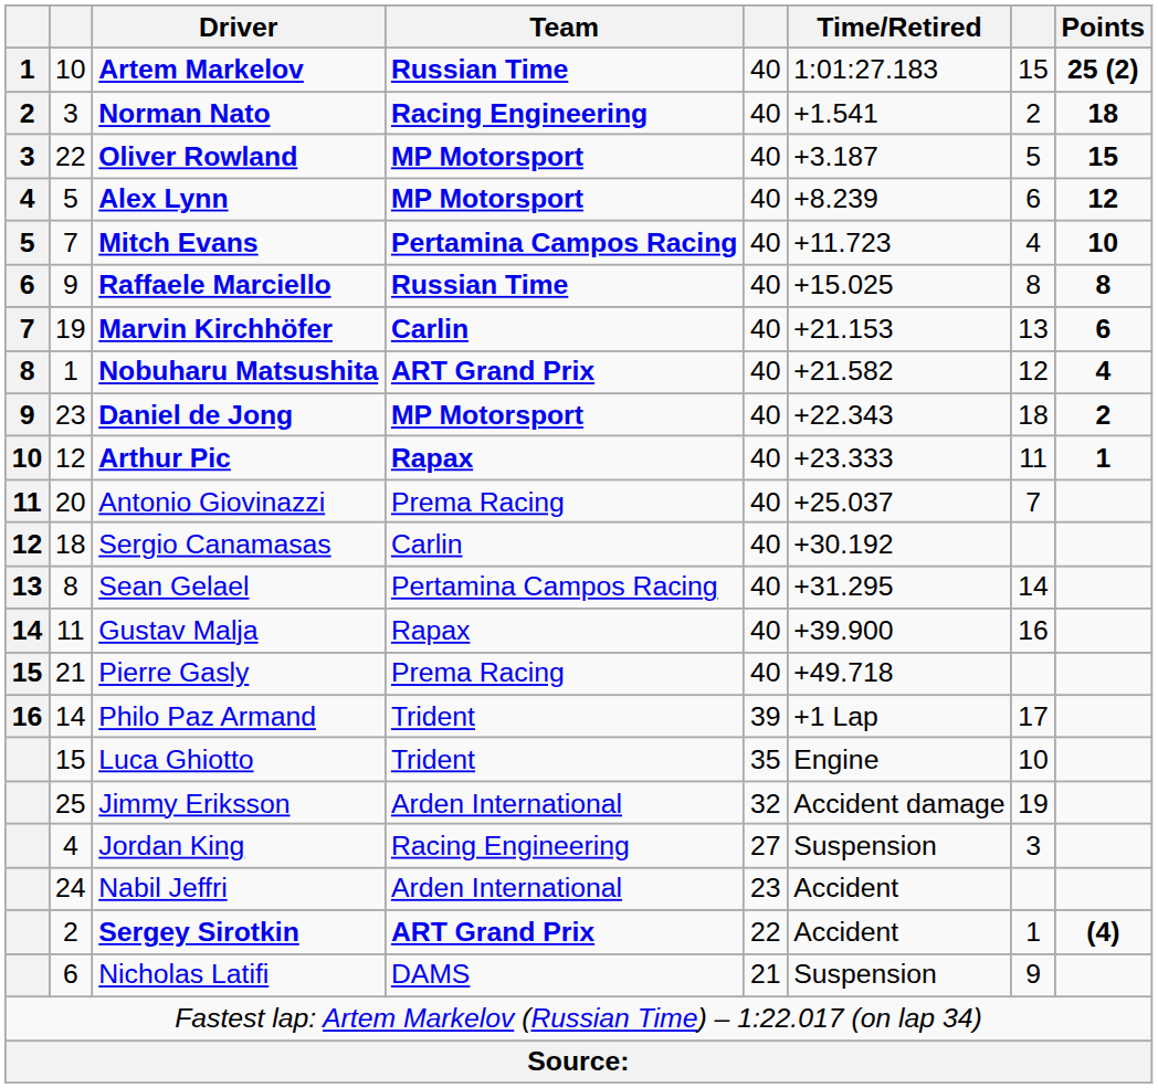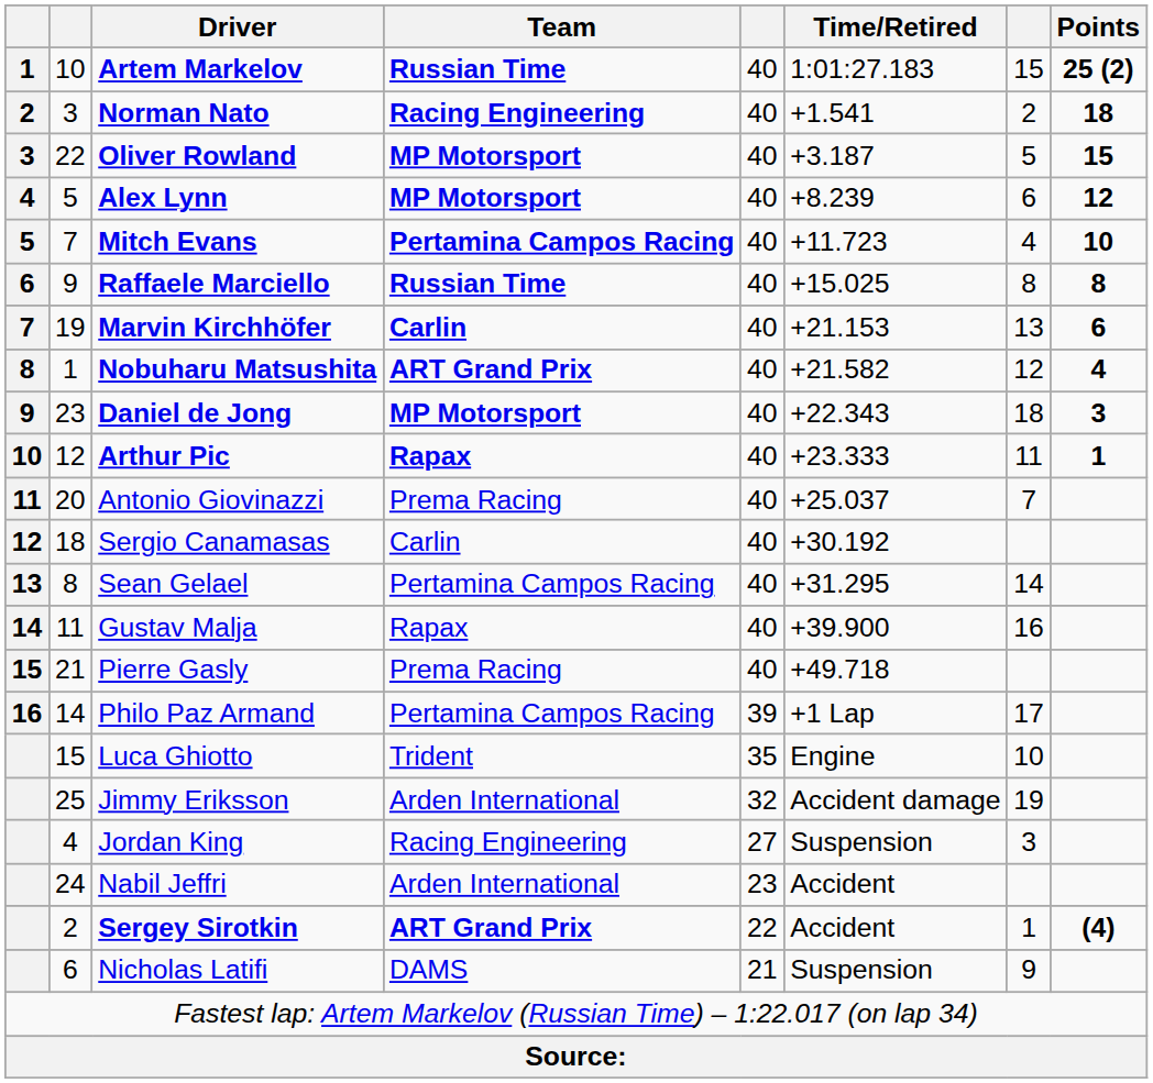Daniel de Jong | Points: 2 -> 3
Philo Paz Armand | Team: Trident -> Pertamina Campos Racing
